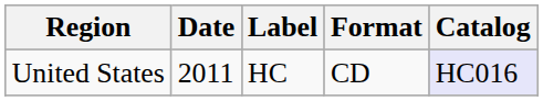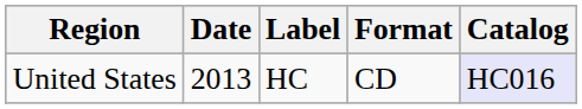United States | Date: 2011 -> 2013
